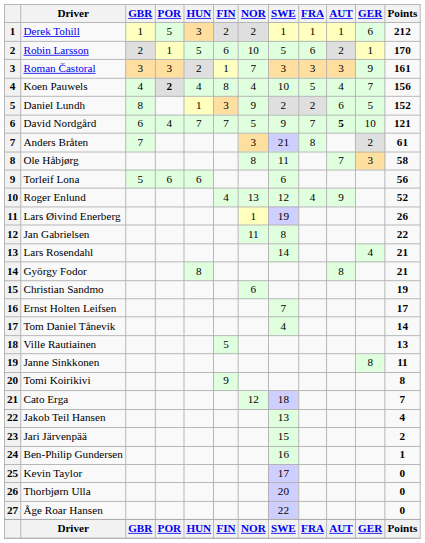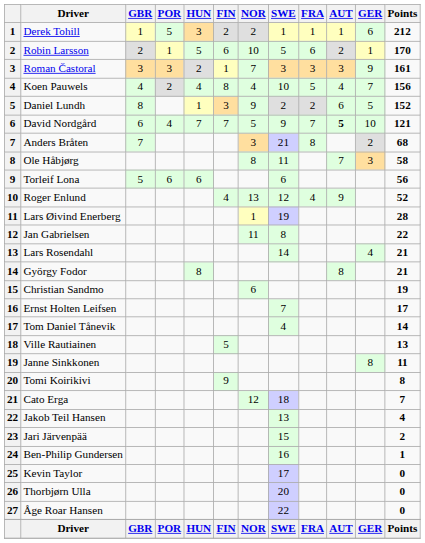Koen Pauwels | POR: bold -> normal
Anders Bråten | Points: 61 -> 68
Lars Øivind Enerberg | Points: 26 -> 28
